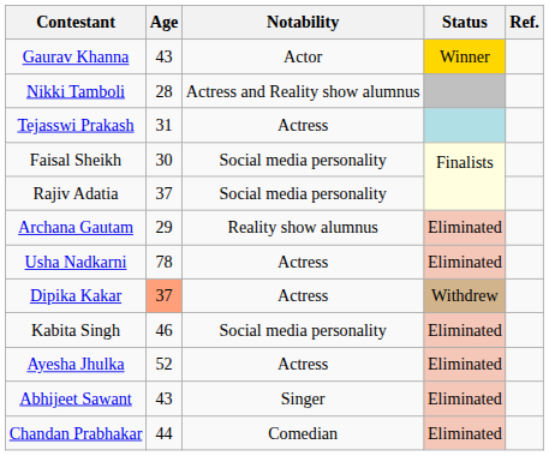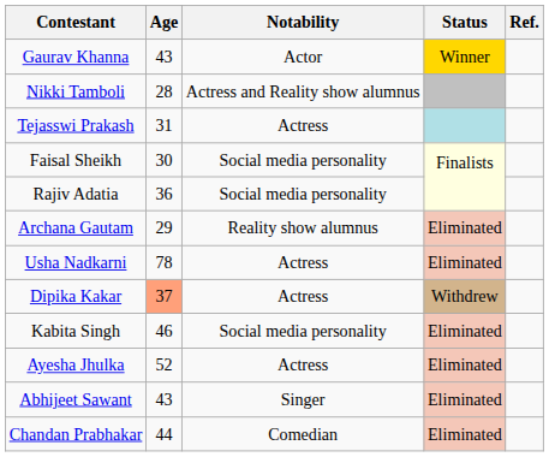Rajiv Adatia | Age: 37 -> 36
